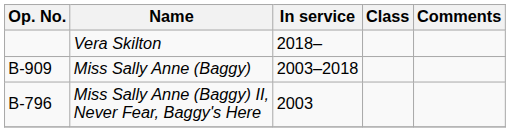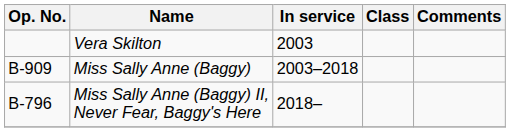Vera Skilton | In service: 2018– -> 2003
Miss Sally Anne (Baggy) II, Never Fear, Baggy's Here | In service: 2003 -> 2018–
